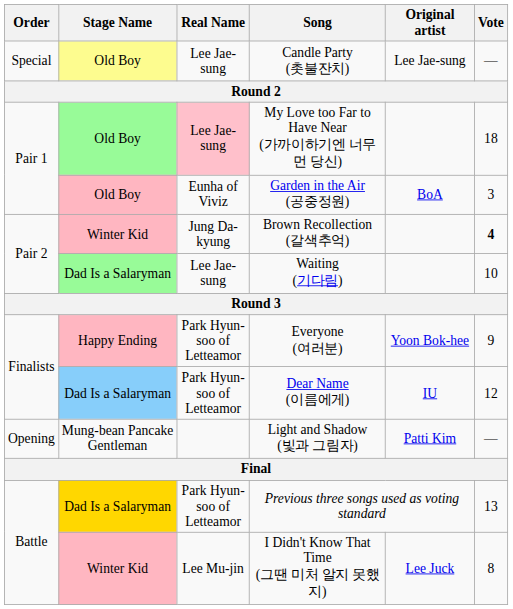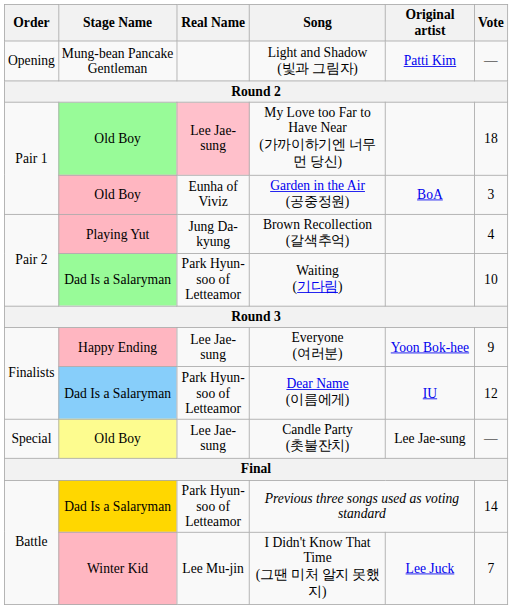rows swapped: Light and Shadow (빛과 그림자) <-> Candle Party (촛불잔치)
Brown Recollection (갈색추억) | Stage Name: Winter Kid -> Playing Yut
Brown Recollection (갈색추억) | Vote: bold -> normal
Waiting (기다림) | Real Name: Lee Jae-sung -> Park Hyun-soo of Letteamor
Everyone (여러분) | Real Name: Park Hyun-soo of Letteamor -> Lee Jae-sung
Previous three songs used as voting standard | Vote: 13 -> 14
I Didn't Know That Time (그땐 미처 알지 못했지) | Vote: 8 -> 7
